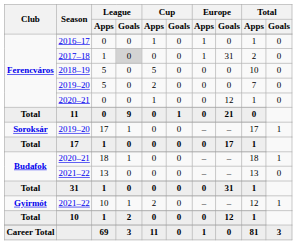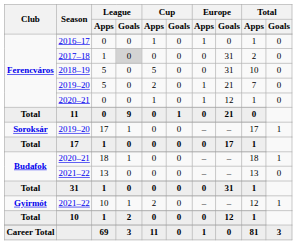2017–18 | Europe / Apps: 1 -> 0
2018–19 | Europe / Goals: 0 -> 31
Ferencváros / 2019–20 | Europe / Apps: 0 -> 1
Ferencváros / 2019–20 | Europe / Goals: 0 -> 21
Ferencváros / 2020–21 | Europe / Apps: 0 -> 1
